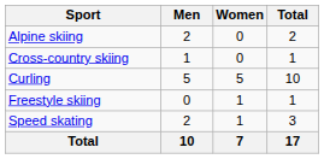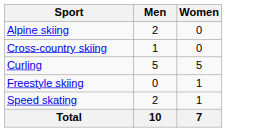- column: Total | 2 | 1 | 10 | 1 | 3 | 17
